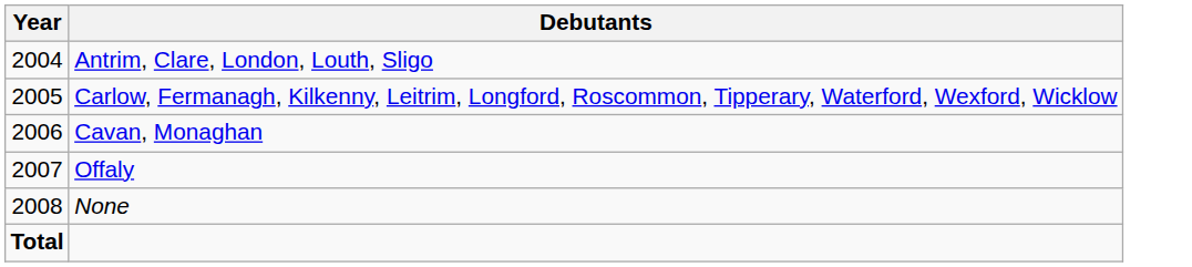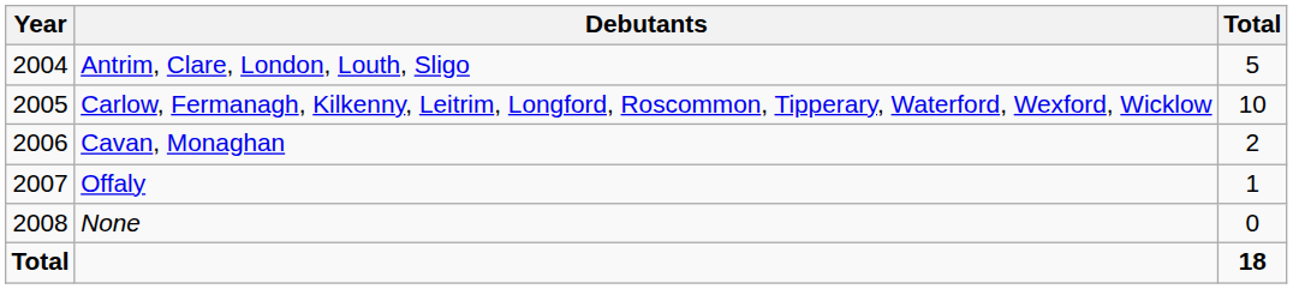+ column: Total | 5 | 10 | 2 | 1 | 0 | 18
